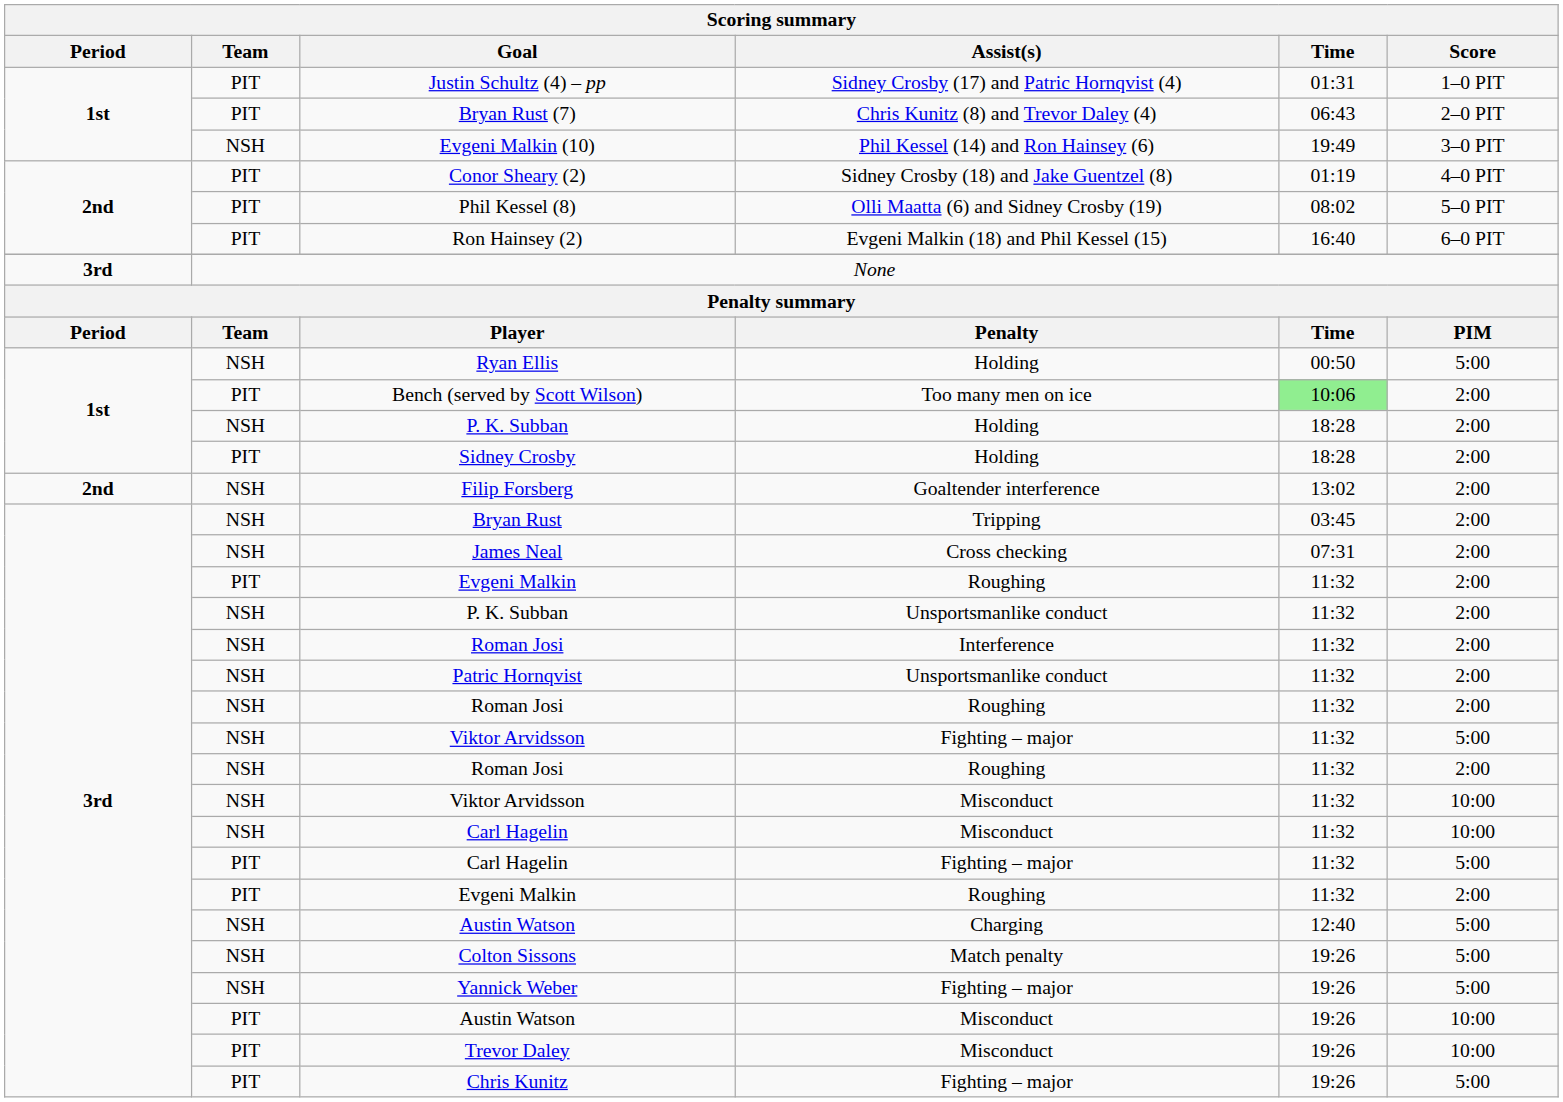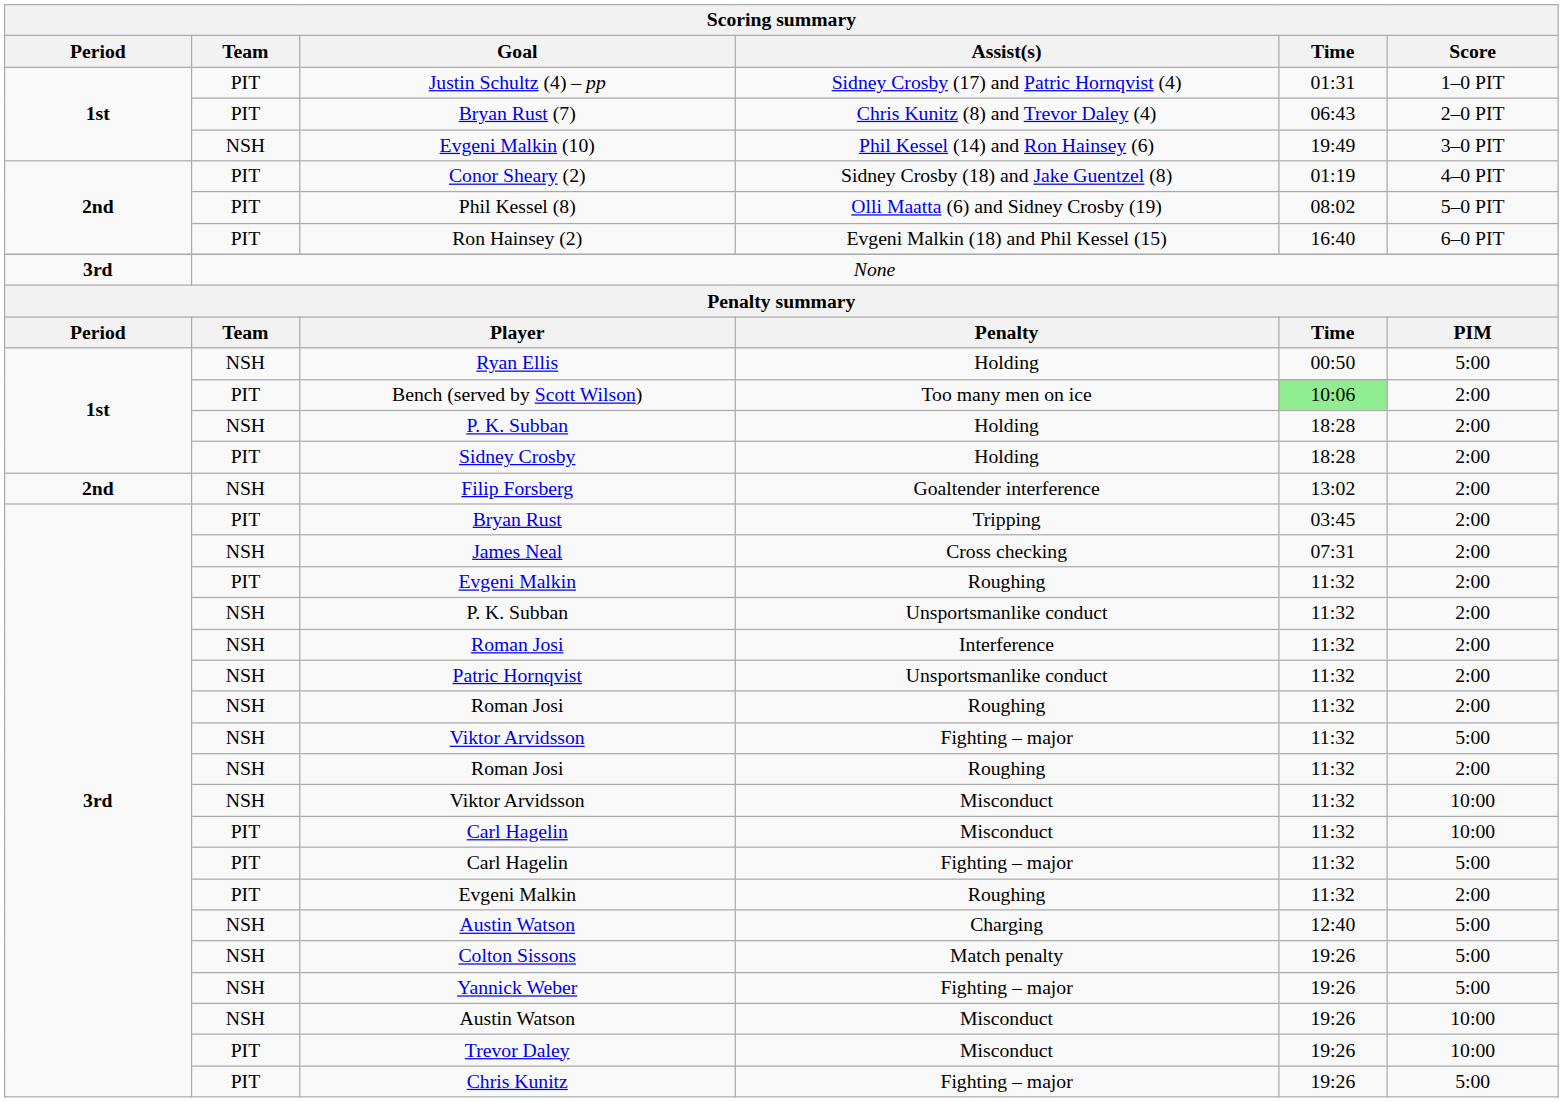Bryan Rust | Team: NSH -> PIT
Carl Hagelin / Misconduct | Team: NSH -> PIT
Austin Watson / Misconduct | Team: PIT -> NSH
